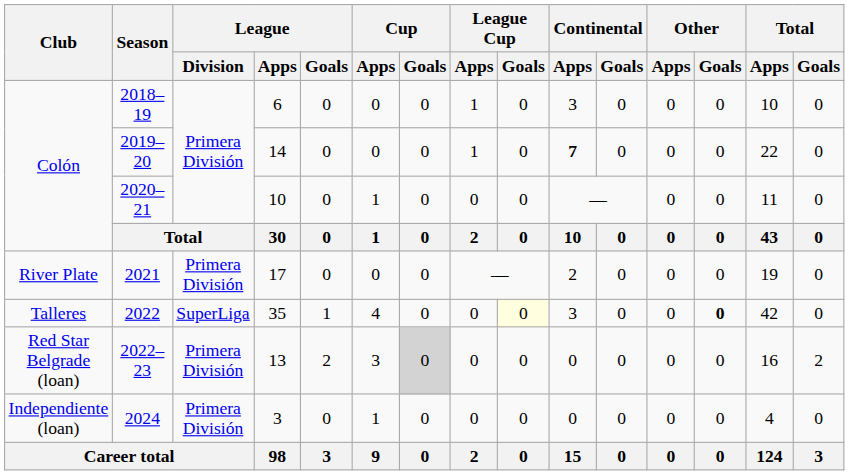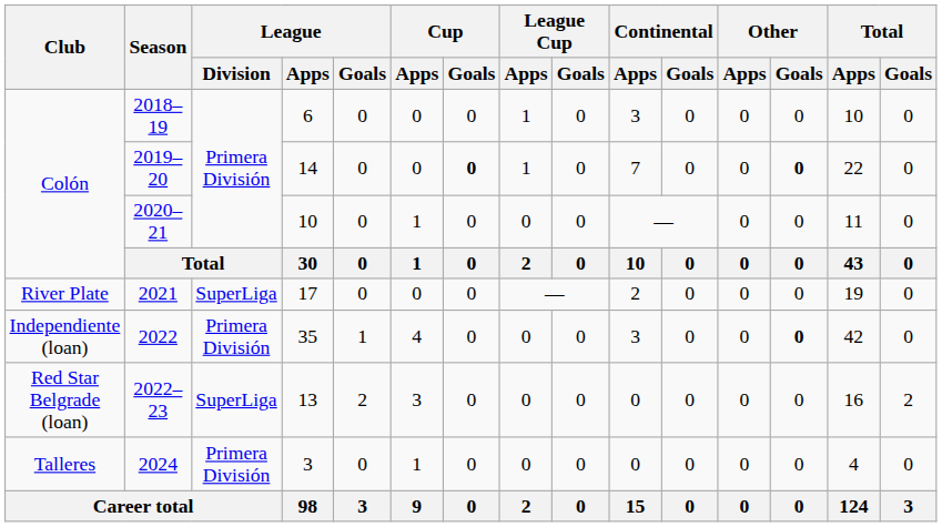2019–20 | Cup / Goals: normal -> bold
2019–20 | Continental / Apps: bold -> normal
2019–20 | Other / Goals: normal -> bold
2021 | League / Division: Primera División -> SuperLiga
2022 | Club: Talleres -> Independiente (loan)
2022 | League / Division: SuperLiga -> Primera División
2022 | League Cup / Goals: lightyellow background -> no background
2022–23 | League / Division: Primera División -> SuperLiga
2022–23 | Cup / Goals: lightgrey background -> no background
2024 | Club: Independiente (loan) -> Talleres
